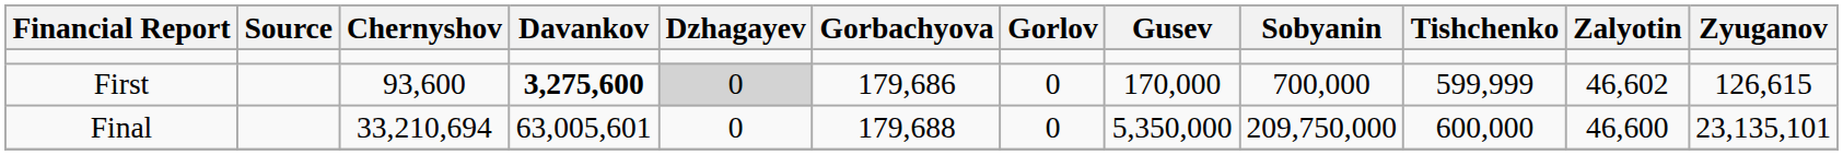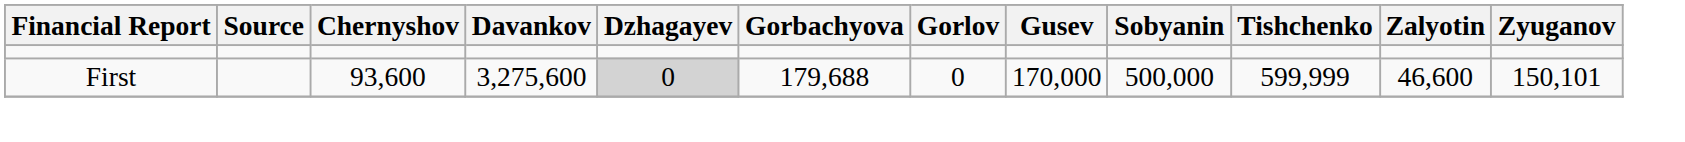First | Davankov: bold -> normal
First | Gorbachyova: 179,686 -> 179,688
First | Sobyanin: 700,000 -> 500,000
First | Zalyotin: 46,602 -> 46,600
First | Zyuganov: 126,615 -> 150,101
- row: Final | 33,210,694 | 63,005,601 | 0 | 179,688 | 0 | 5,350,000 | 209,750,000 | 600,000 | 46,600 | 23,135,101
